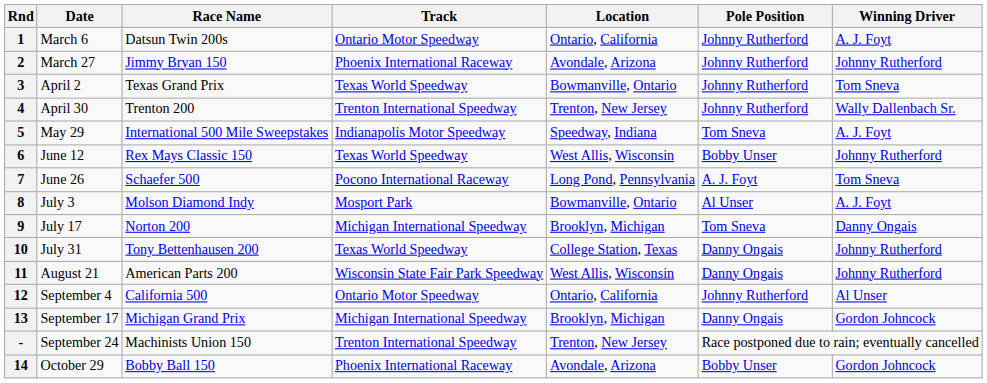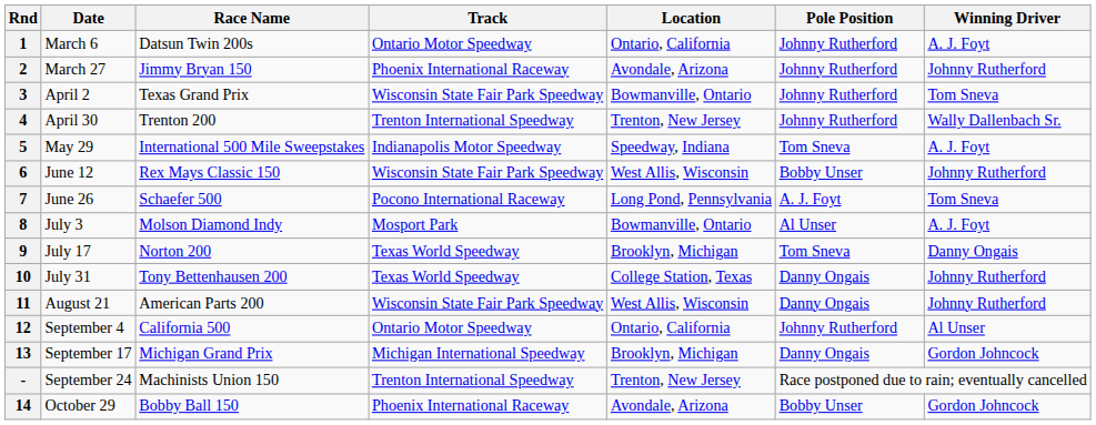3 | Track: Texas World Speedway -> Wisconsin State Fair Park Speedway
6 | Track: Texas World Speedway -> Wisconsin State Fair Park Speedway
9 | Track: Michigan International Speedway -> Texas World Speedway
